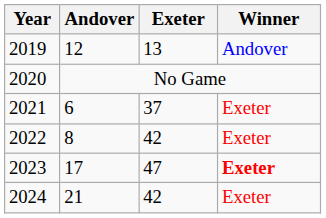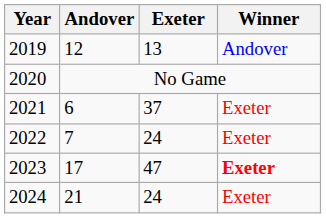2022 | Andover: 8 -> 7
2022 | Exeter: 42 -> 24
2024 | Exeter: 42 -> 24
